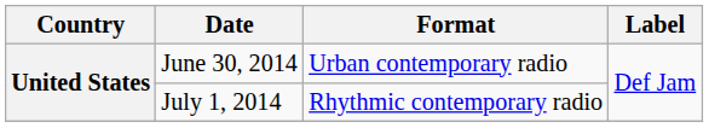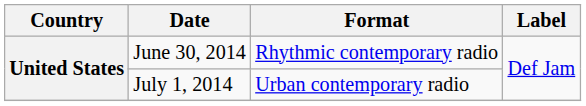June 30, 2014 | Format: Urban contemporary radio -> Rhythmic contemporary radio
July 1, 2014 | Format: Rhythmic contemporary radio -> Urban contemporary radio
